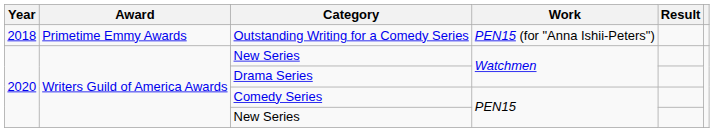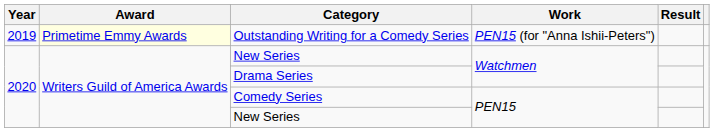Outstanding Writing for a Comedy Series | Year: 2018 -> 2019
Outstanding Writing for a Comedy Series | Award: no background -> lightyellow background
